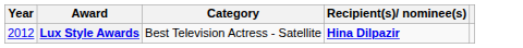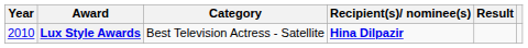+ column: Result
Lux Style Awards | Year: 2012 -> 2010
